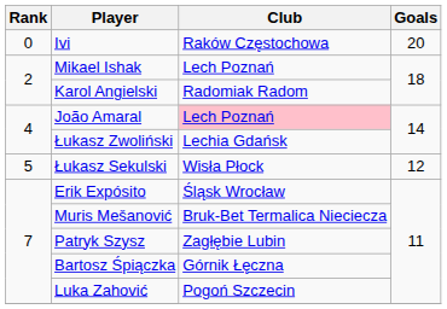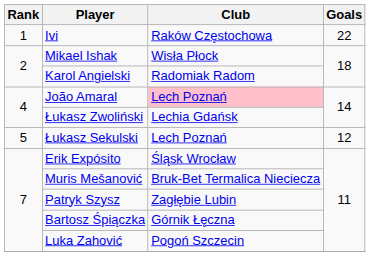Ivi | Rank: 0 -> 1
Ivi | Goals: 20 -> 22
Mikael Ishak | Club: Lech Poznań -> Wisła Płock
Łukasz Sekulski | Club: Wisła Płock -> Lech Poznań
